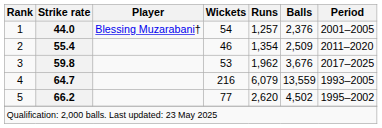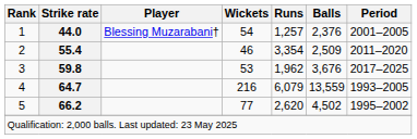2 | Runs: 1,354 -> 3,354
